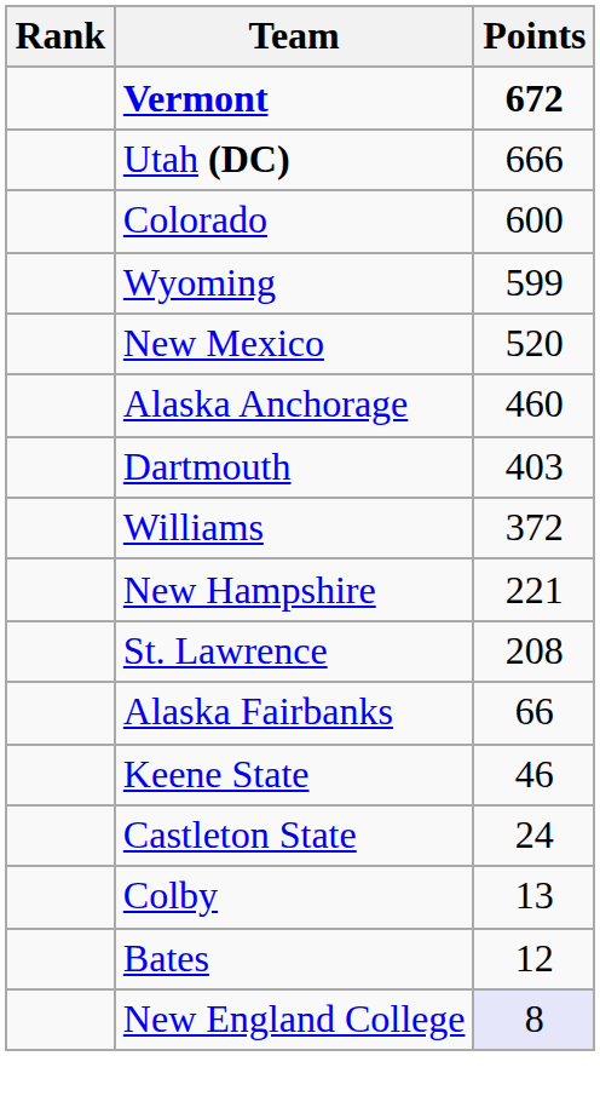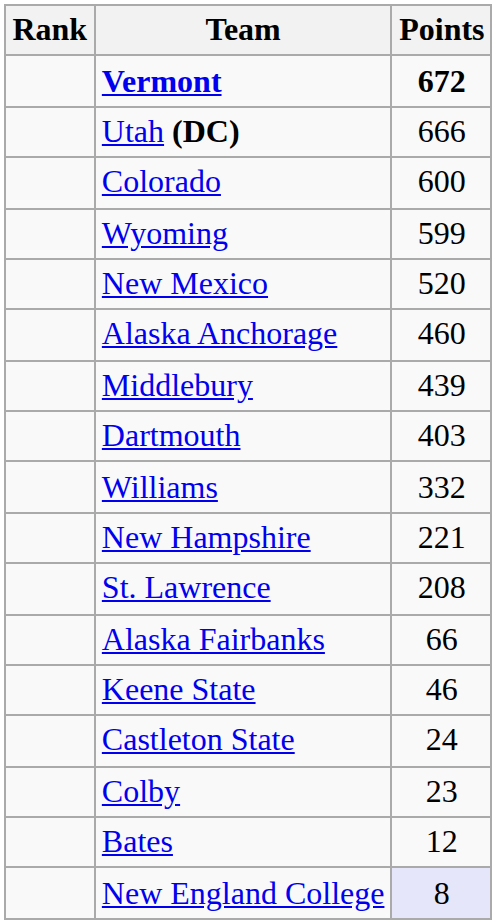+ row: Middlebury | 439
Williams | Points: 372 -> 332
Colby | Points: 13 -> 23
